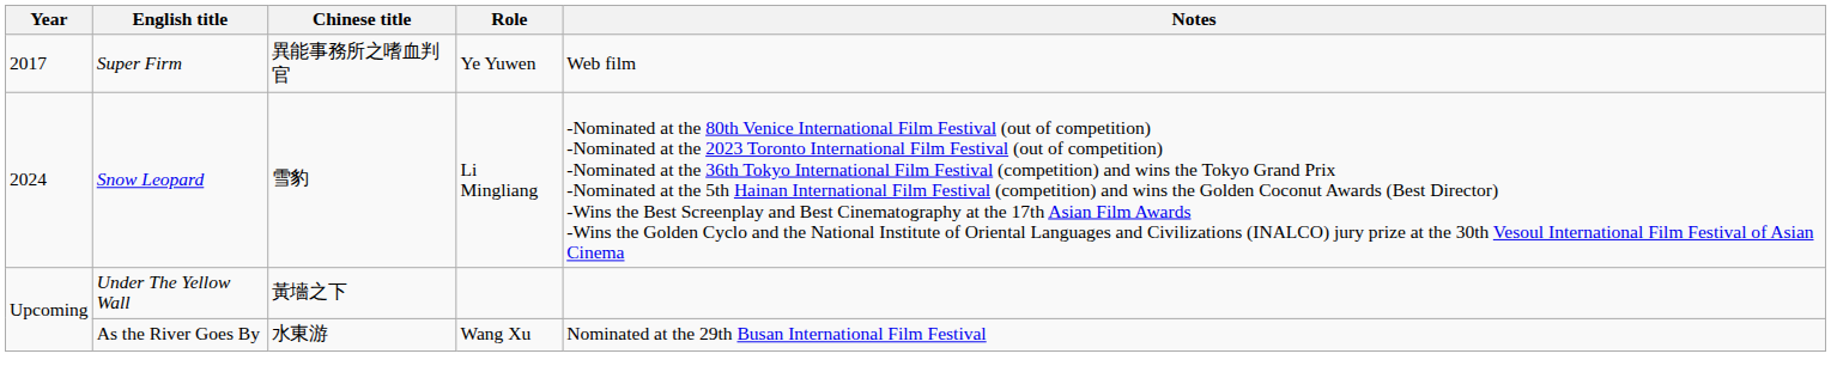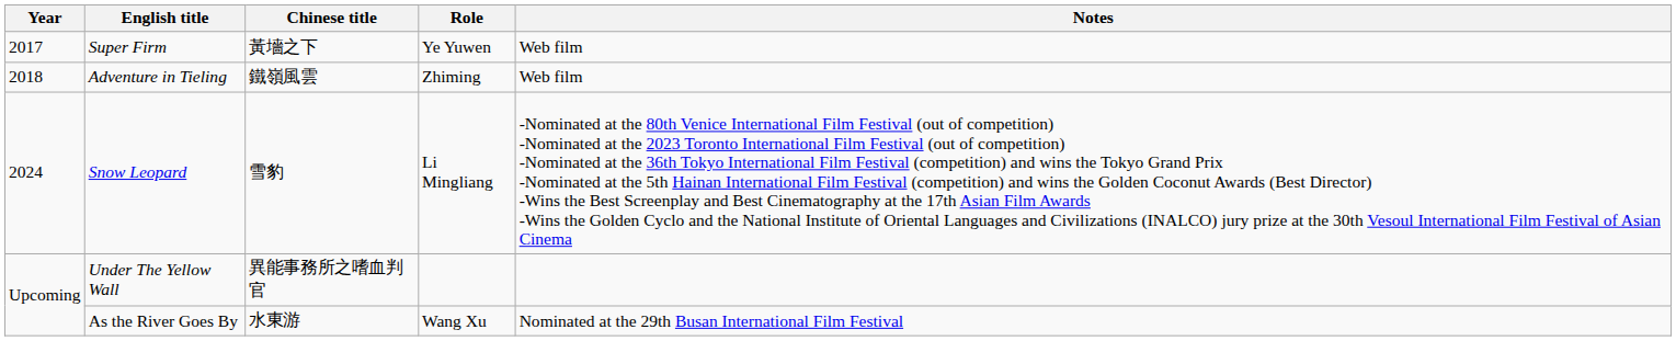Super Firm | Chinese title: 異能事務所之嗜血判官 -> 黃墻之下
+ row: 2018 | Adventure in Tieling | 鐵嶺風雲 | Zhiming | Web film
Under The Yellow Wall | Chinese title: 黃墻之下 -> 異能事務所之嗜血判官
